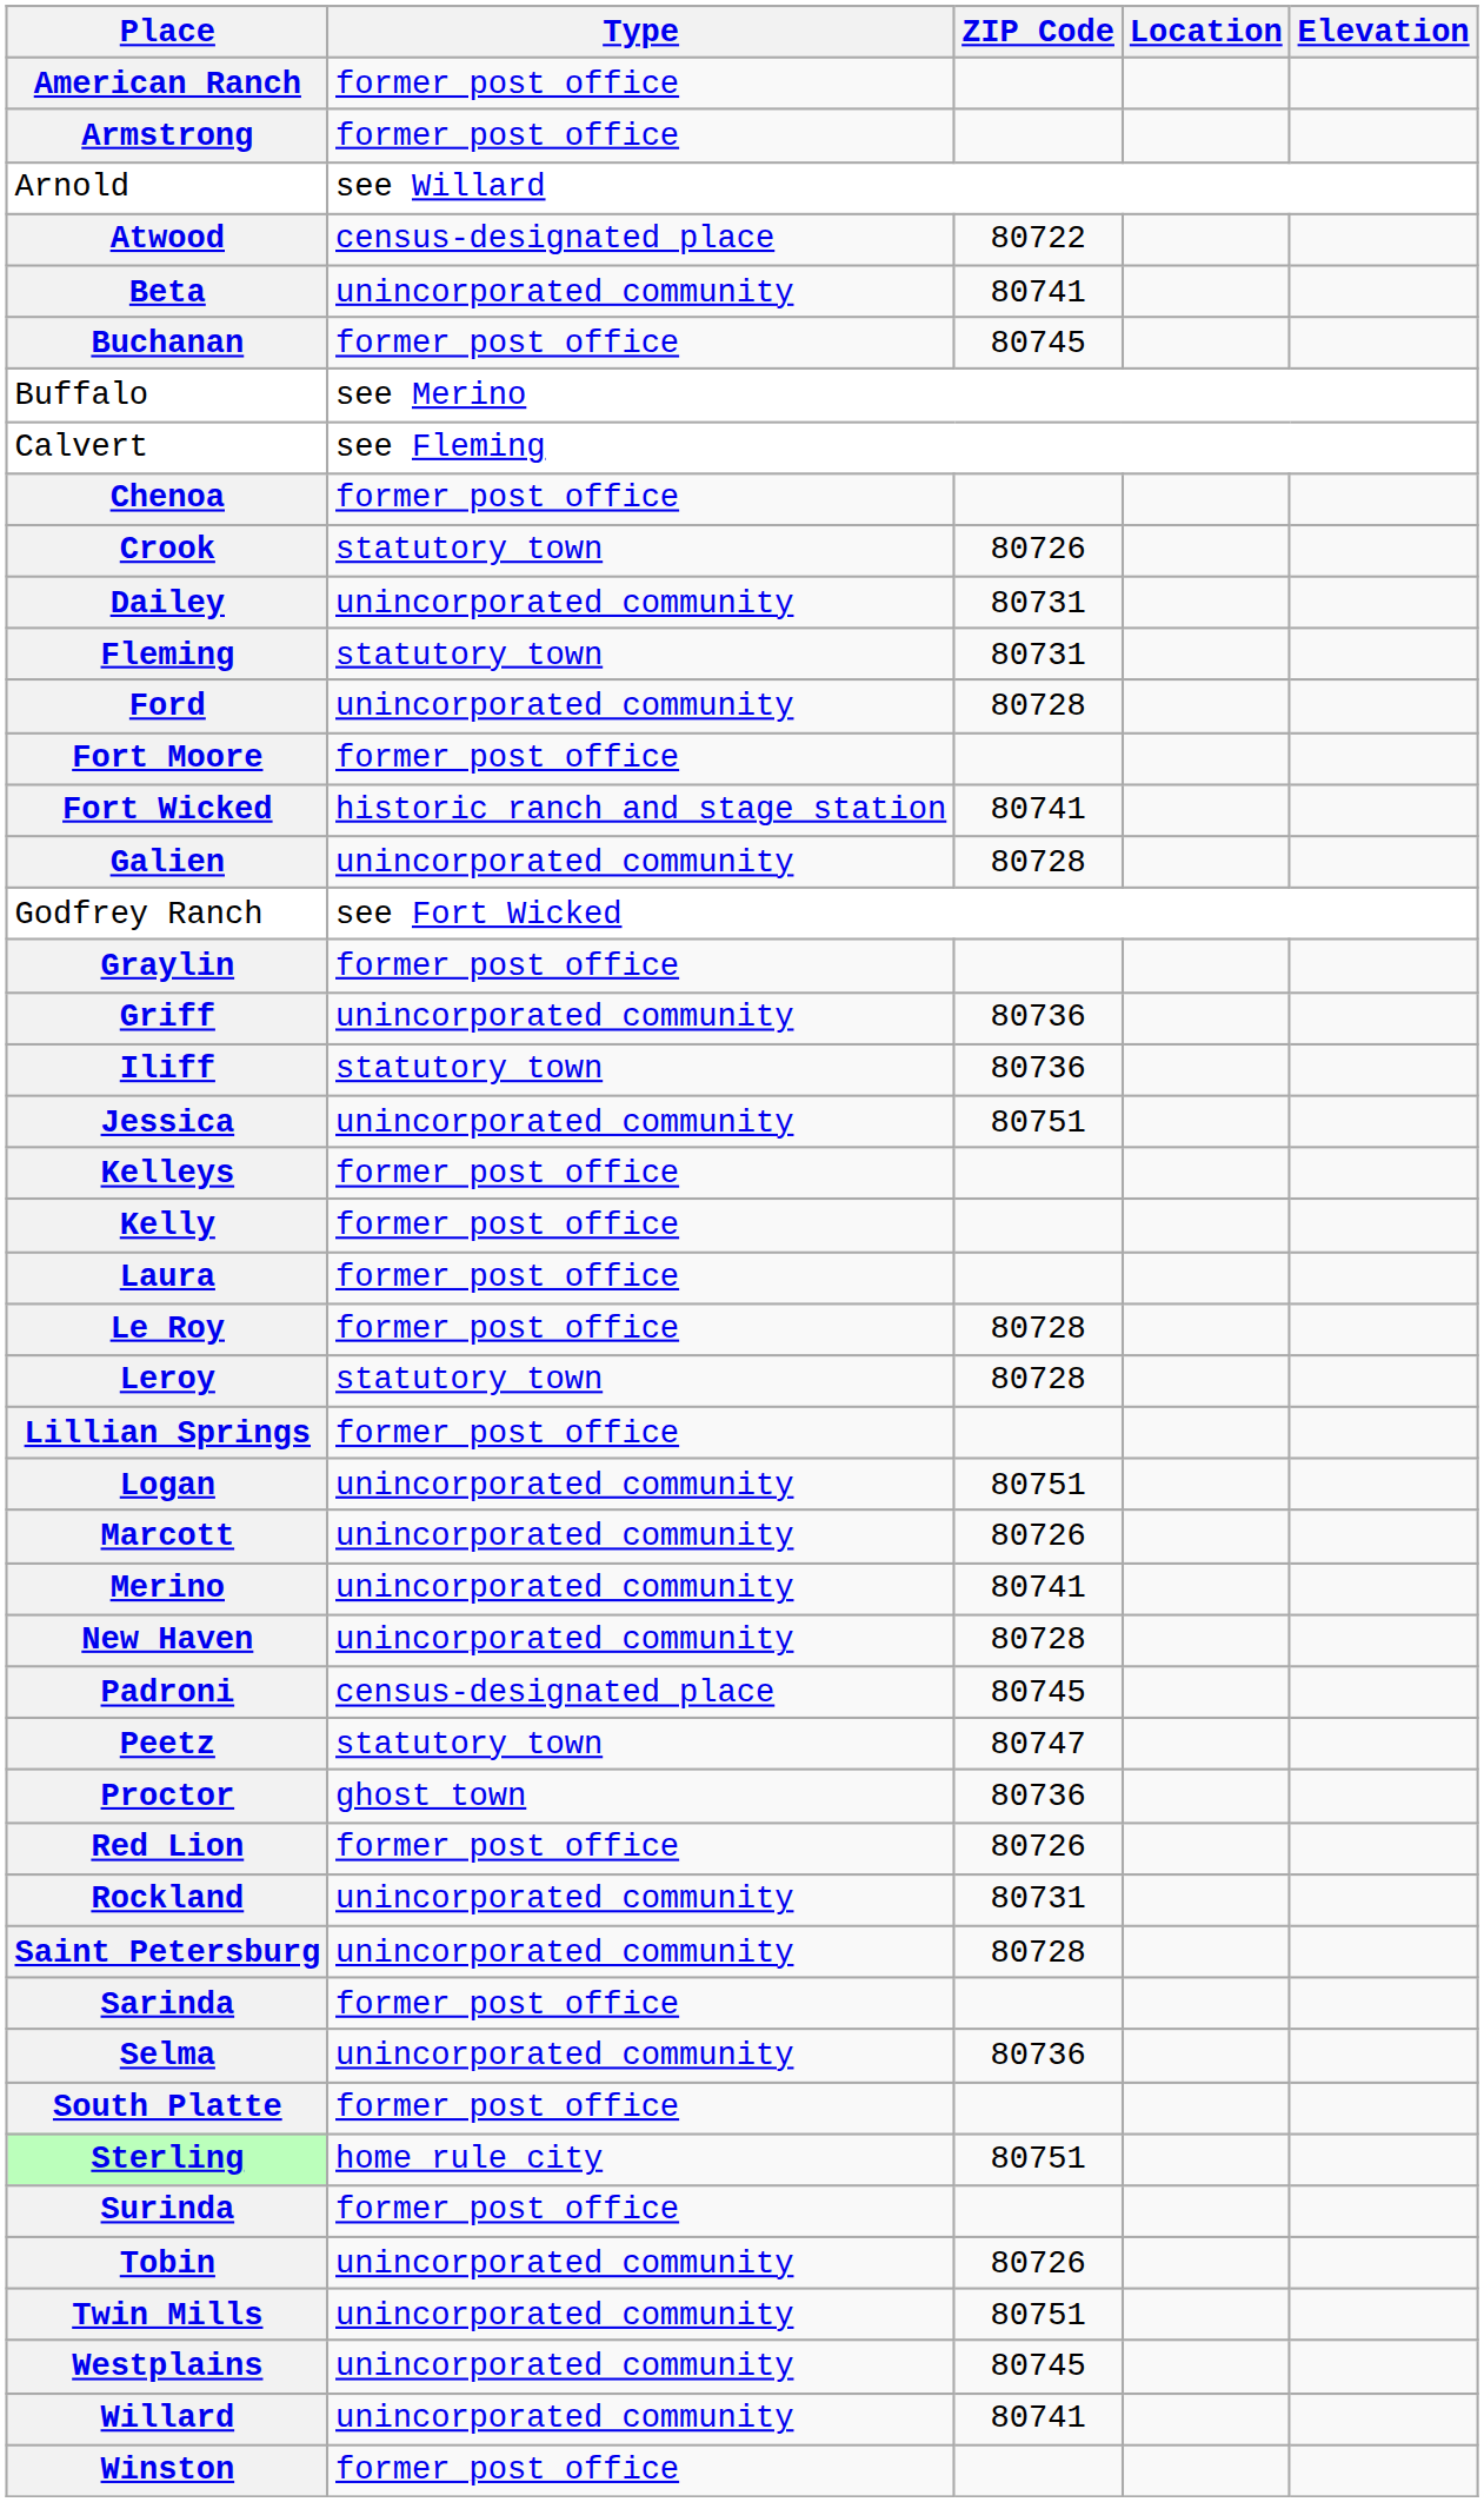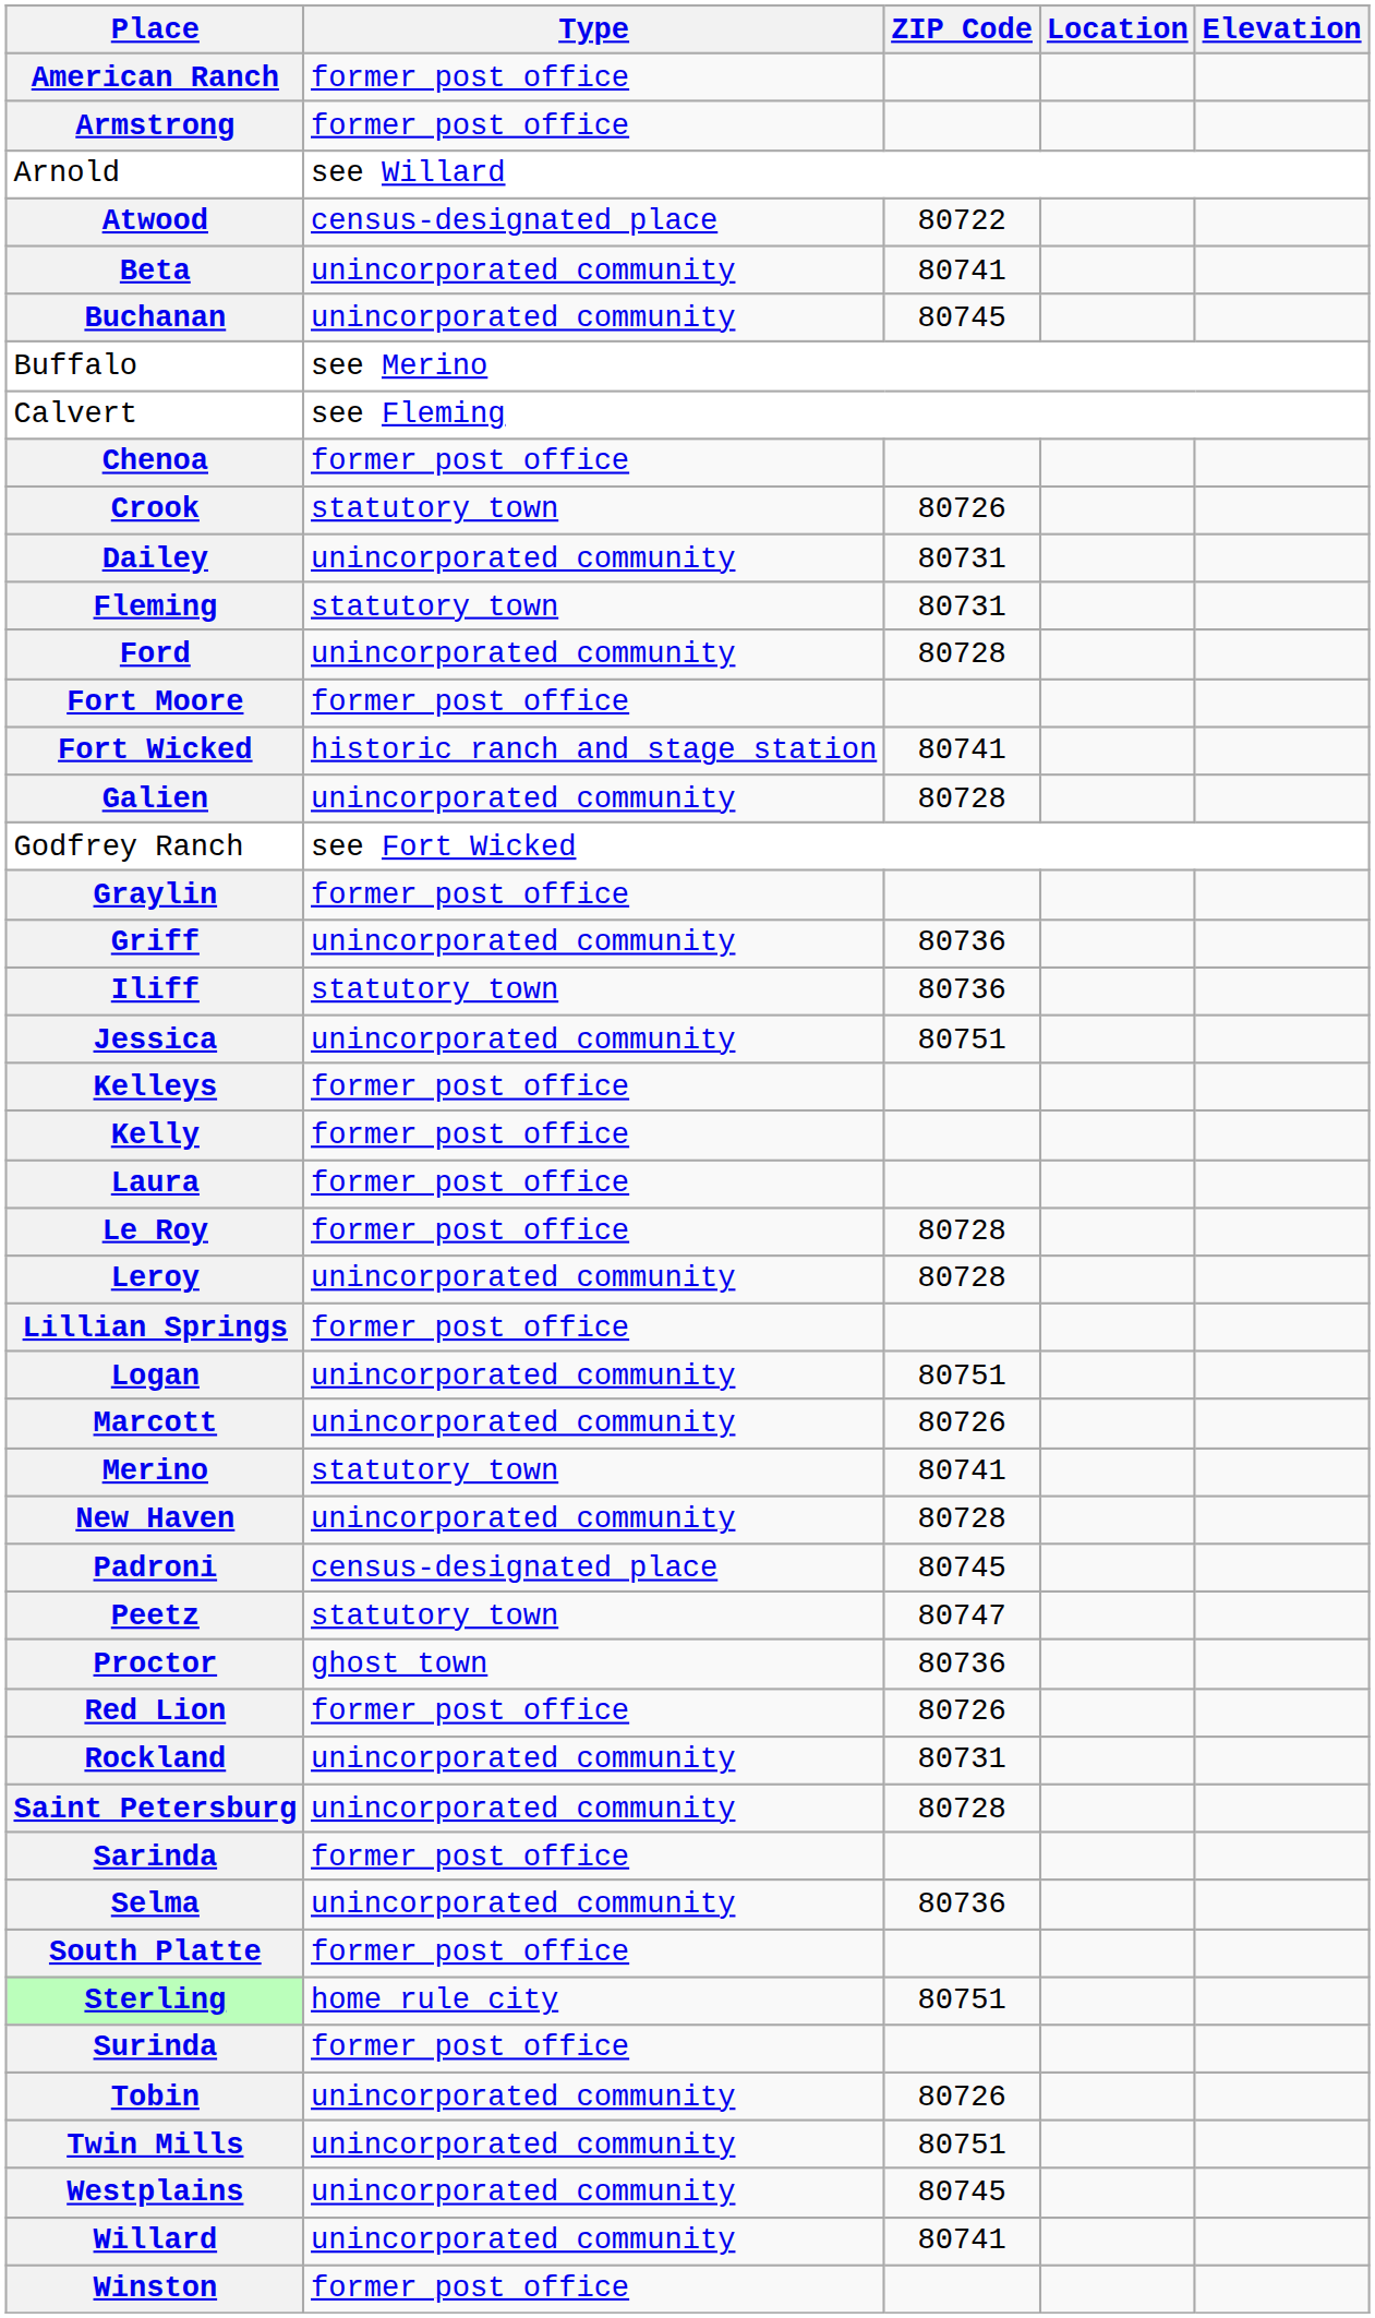Buchanan | Type: former post office -> unincorporated community
Leroy | Type: statutory town -> unincorporated community
Merino | Type: unincorporated community -> statutory town
